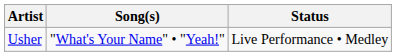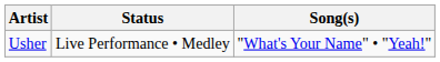columns swapped: Song(s) <-> Status
